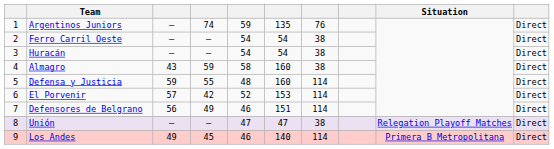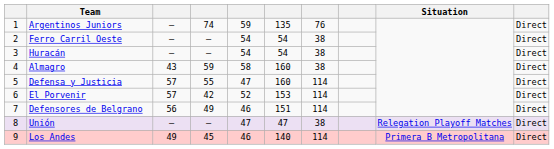Defensa y Justicia | column 3: 59 -> 57
Defensa y Justicia | column 5: 48 -> 47
